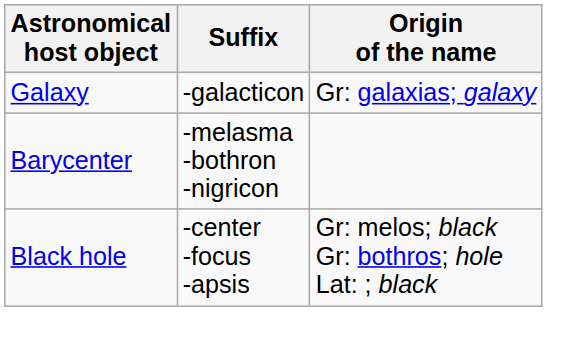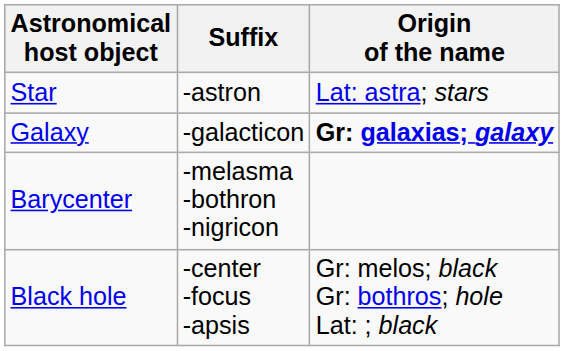+ row: Star | -astron | Lat: astra; stars
Galaxy | Origin of the name: normal -> bold
